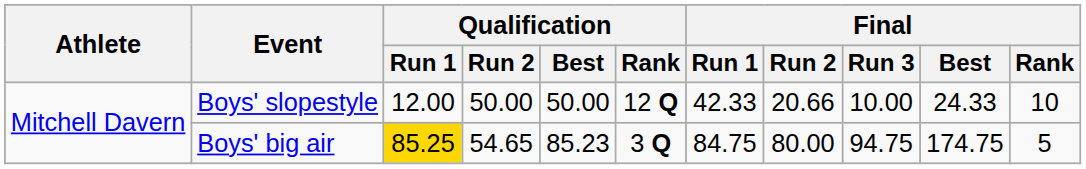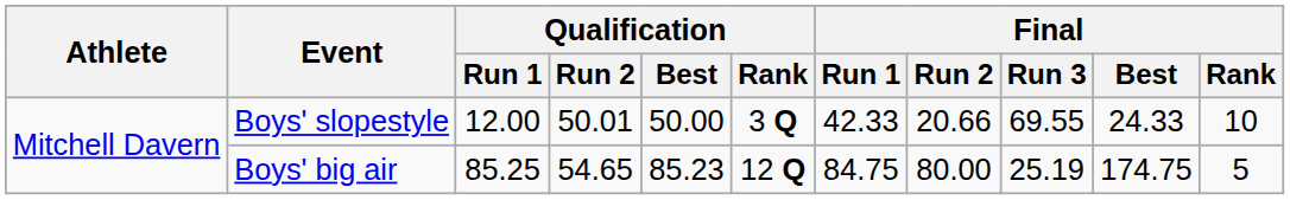Boys' slopestyle | Qualification / Run 2: 50.00 -> 50.01
Boys' slopestyle | Qualification / Rank: 12 Q -> 3 Q
Boys' slopestyle | Final / Run 3: 10.00 -> 69.55
Boys' big air | Qualification / Run 1: gold background -> no background
Boys' big air | Qualification / Rank: 3 Q -> 12 Q
Boys' big air | Final / Run 3: 94.75 -> 25.19
